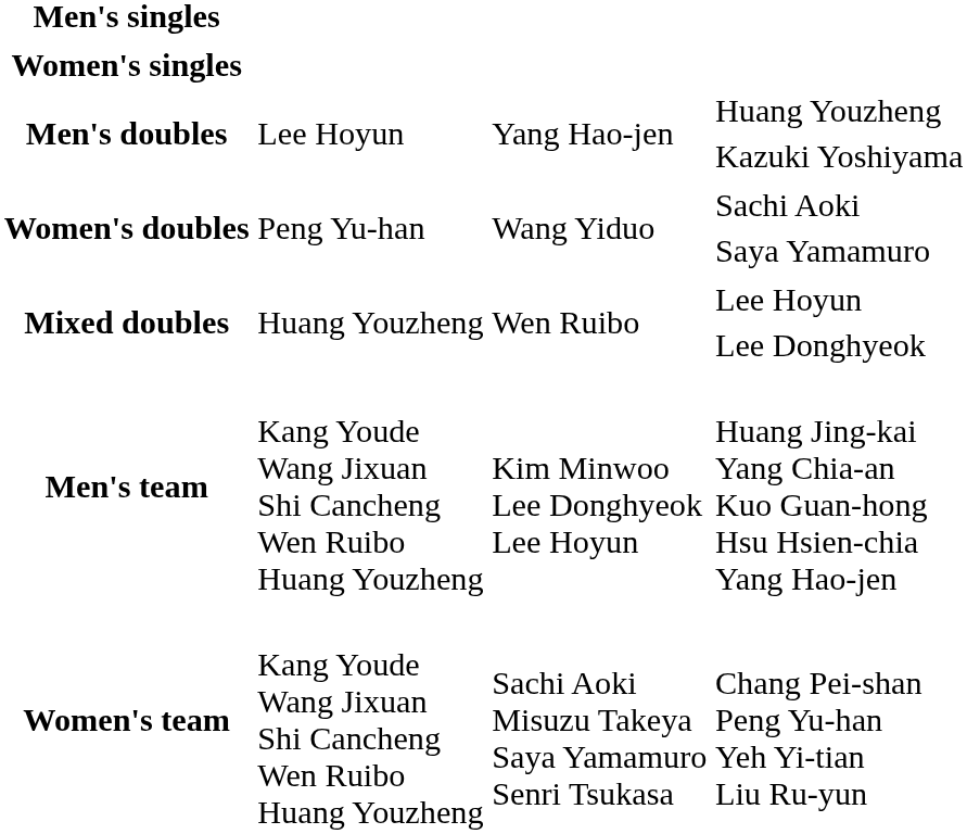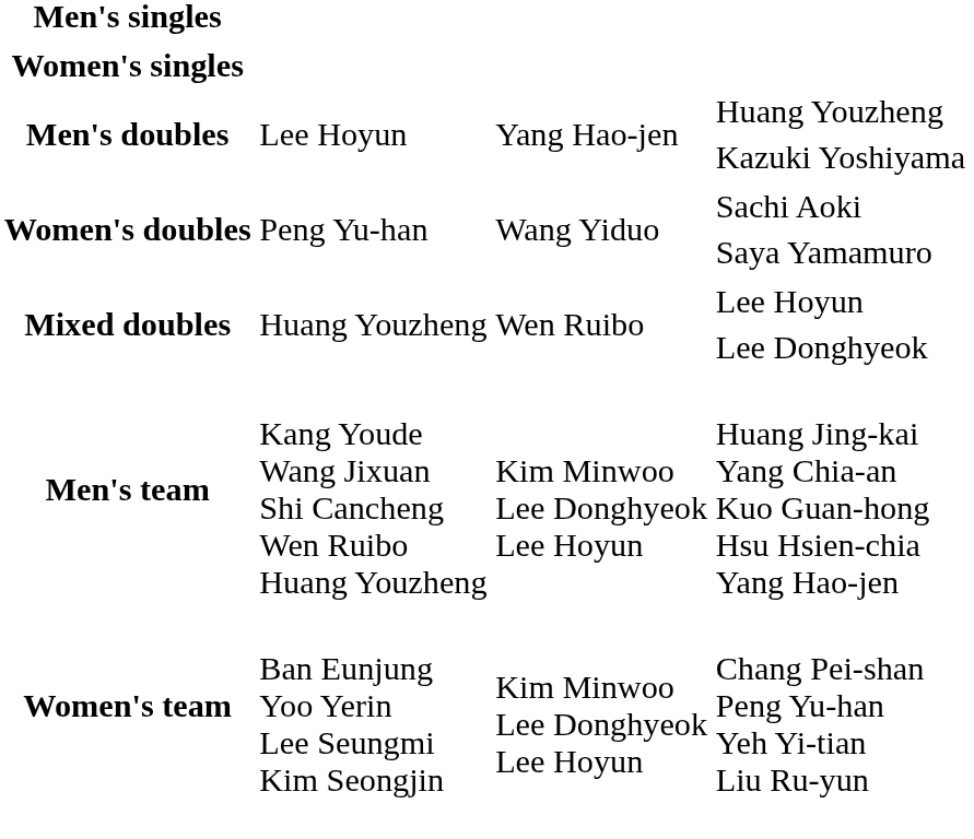Chang Pei-shan Peng Yu-han Yeh Yi-tian Liu Ru-yun | column 2: Kang Youde Wang Jixuan Shi Cancheng Wen Ruibo Huang Youzheng -> Ban Eunjung Yoo Yerin Lee Seungmi Kim Seongjin
Chang Pei-shan Peng Yu-han Yeh Yi-tian Liu Ru-yun | column 3: Sachi Aoki Misuzu Takeya Saya Yamamuro Senri Tsukasa -> Kim Minwoo Lee Donghyeok Lee Hoyun
